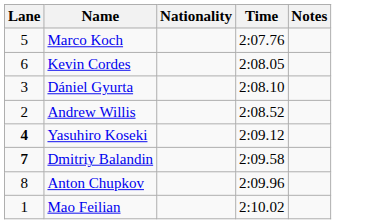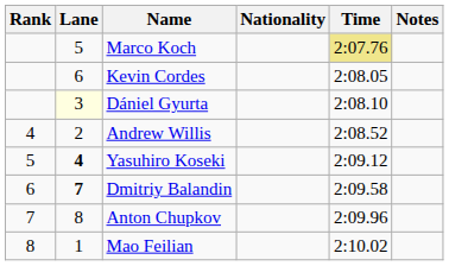+ column: Rank | 4 | 5 | 6 | 7 | 8
Marco Koch | Time: no background -> khaki background
Dániel Gyurta | Lane: no background -> lightyellow background
